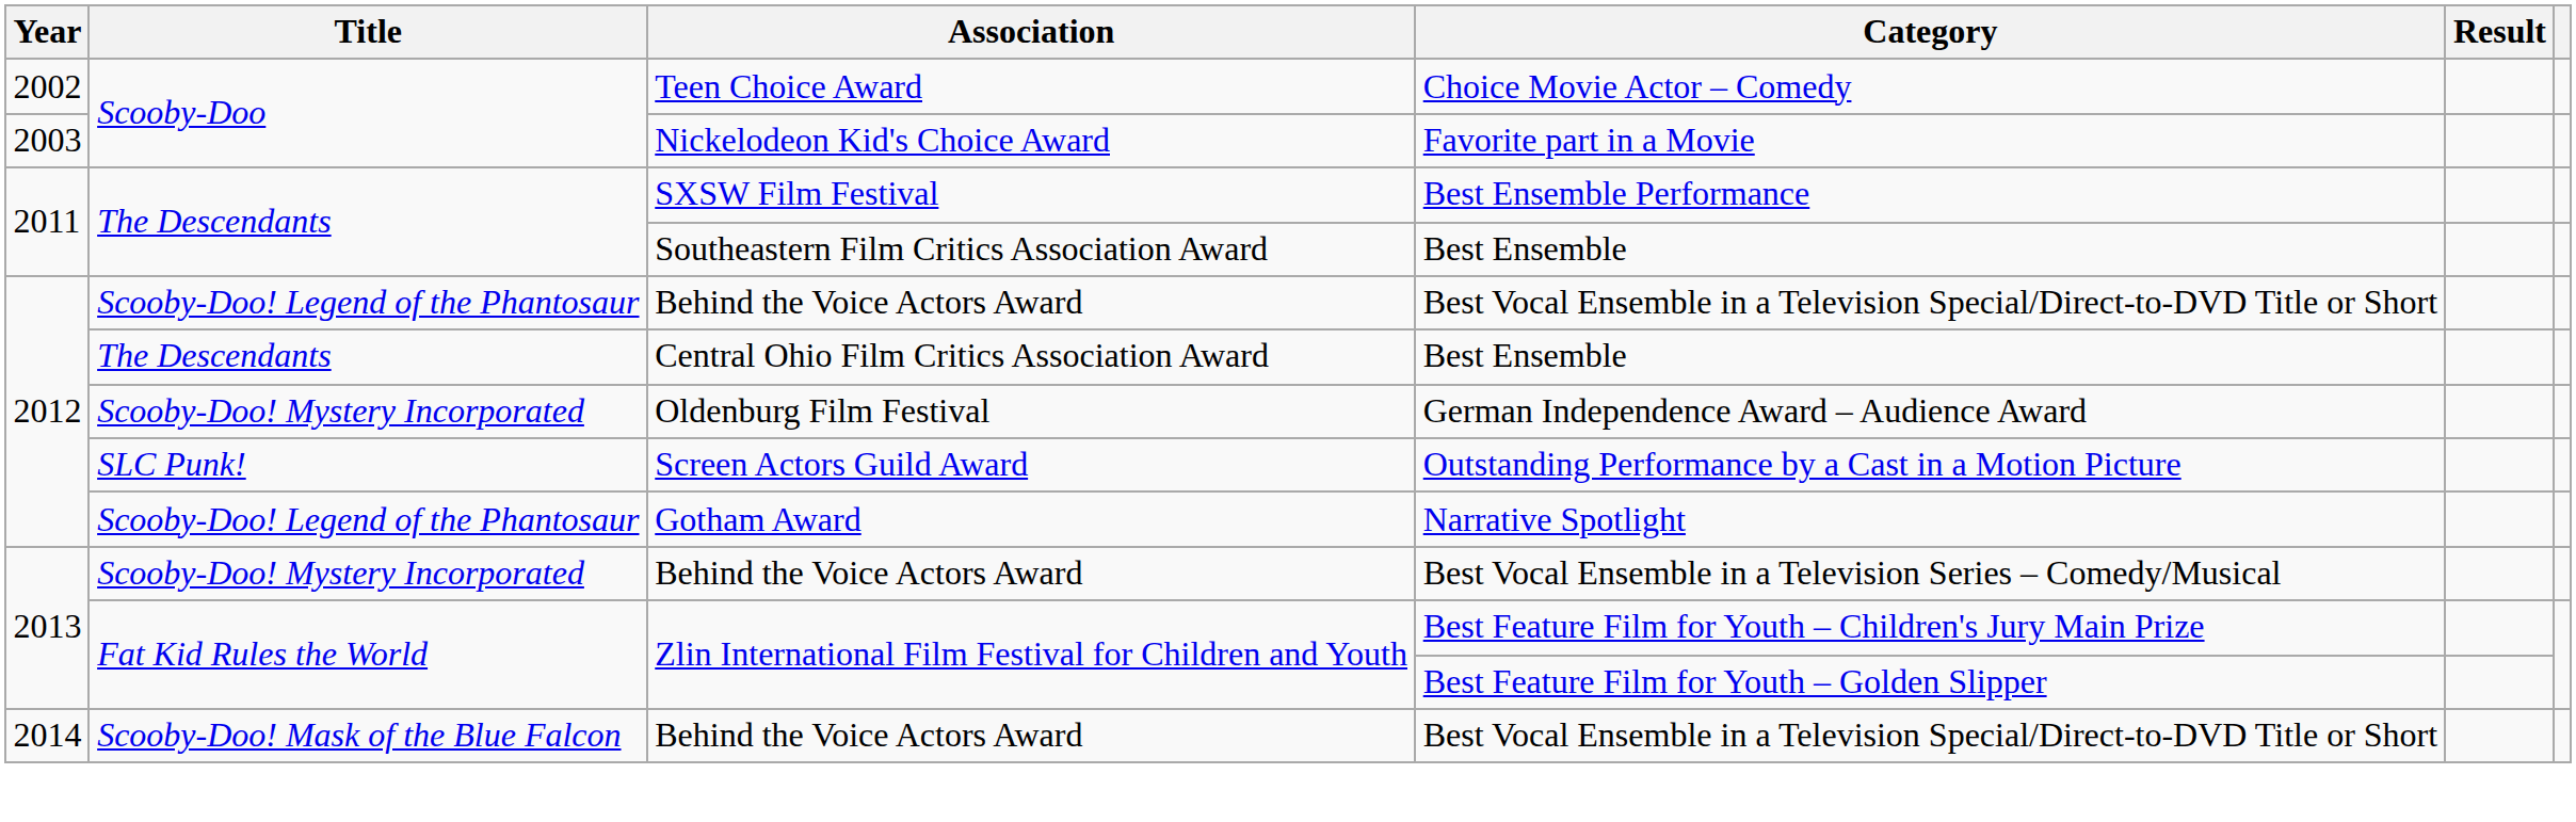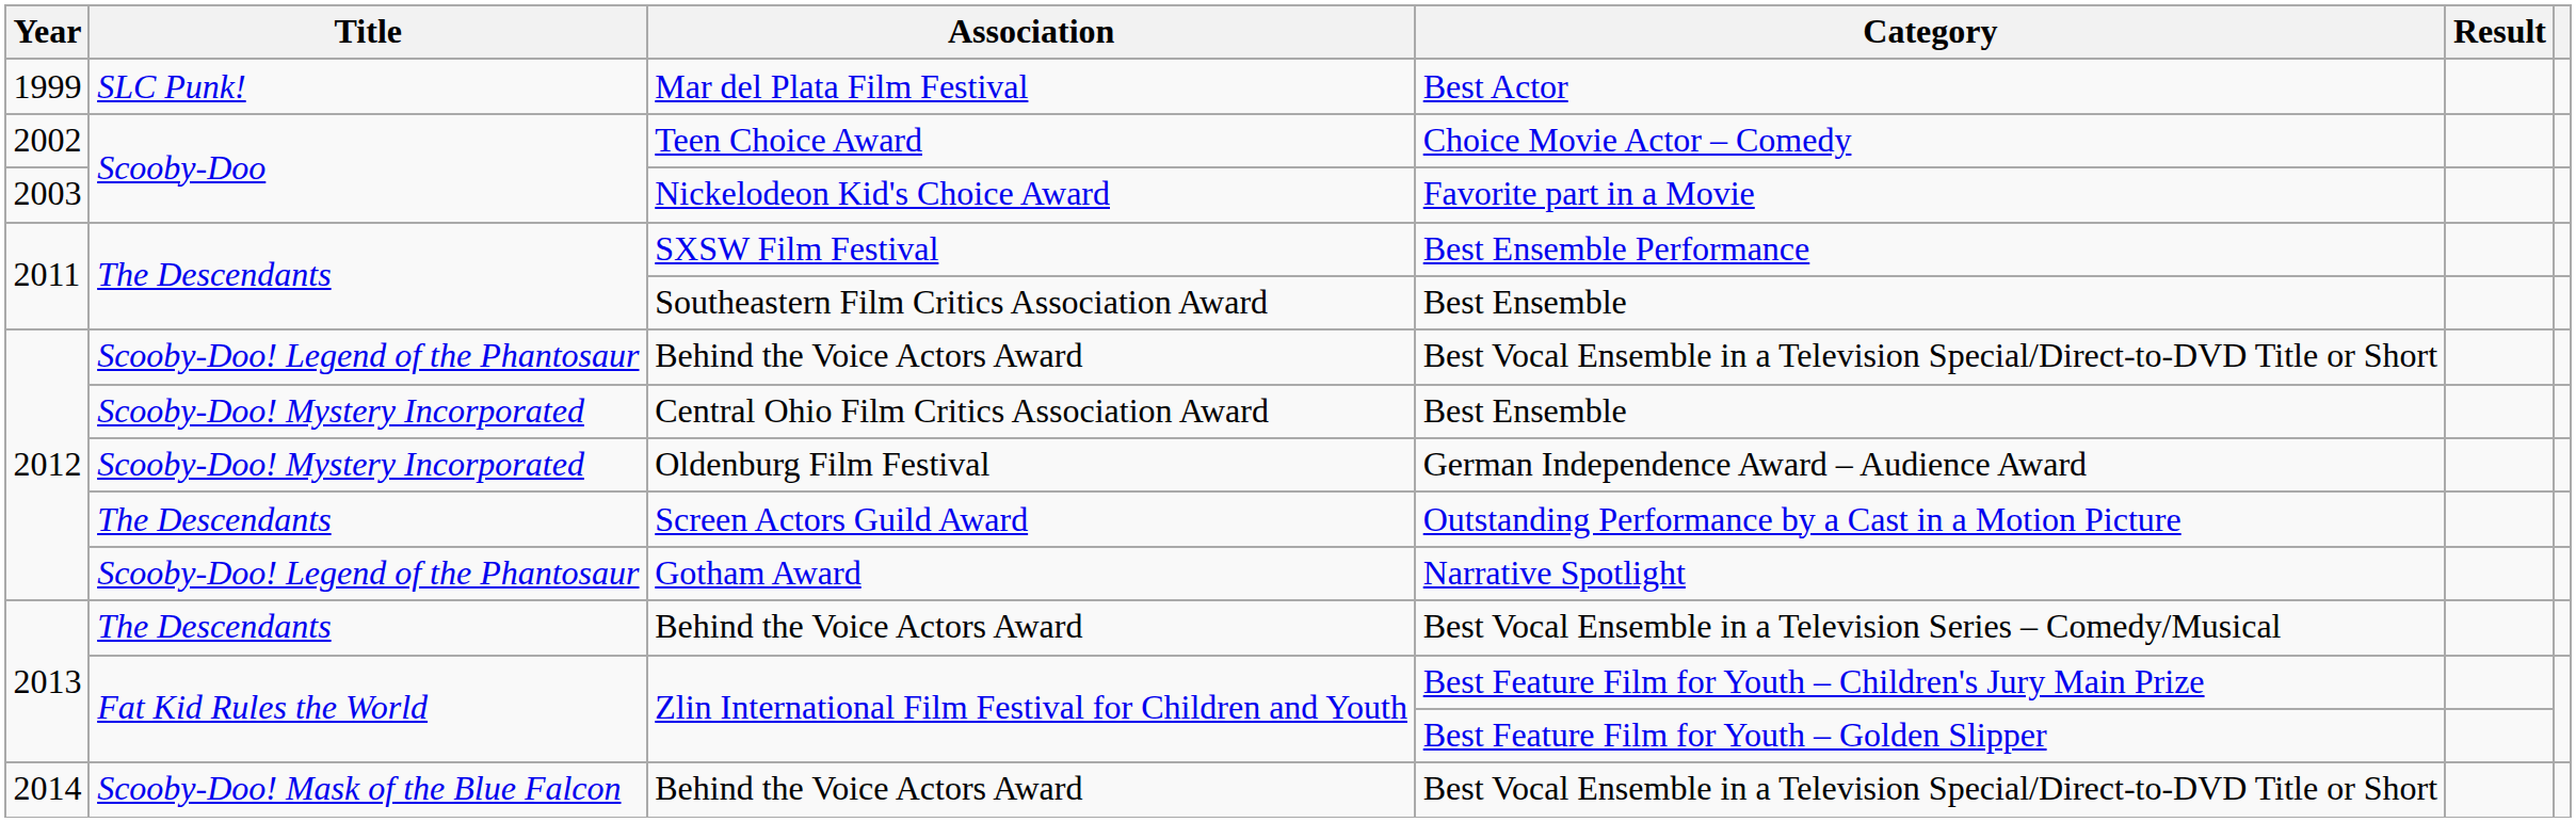+ row: 1999 | SLC Punk! | Mar del Plata Film Festival | Best Actor
2012 / Best Ensemble | Title: The Descendants -> Scooby-Doo! Mystery Incorporated
Outstanding Performance by a Cast in a Motion Picture | Title: SLC Punk! -> The Descendants
Best Vocal Ensemble in a Television Series – Comedy/Musical | Title: Scooby-Doo! Mystery Incorporated -> The Descendants
